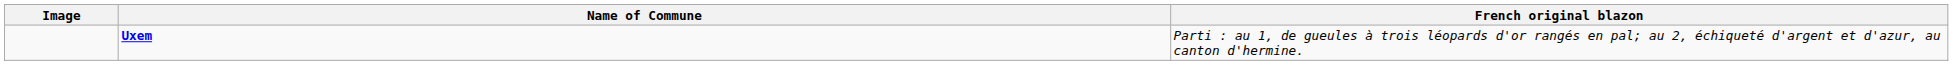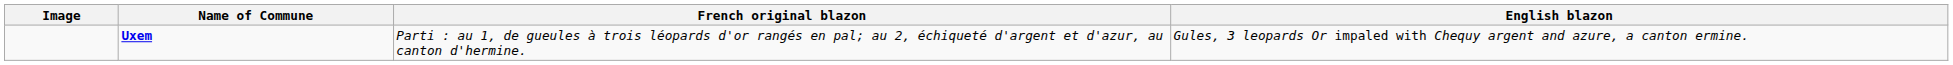+ column: English blazon | Gules, 3 leopards Or impaled with Chequy argent and azure, a canton ermine.
